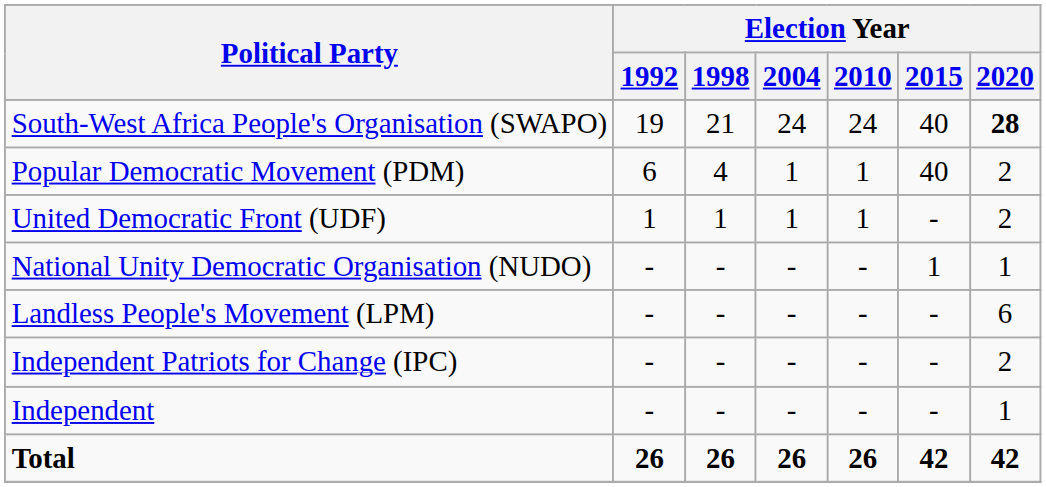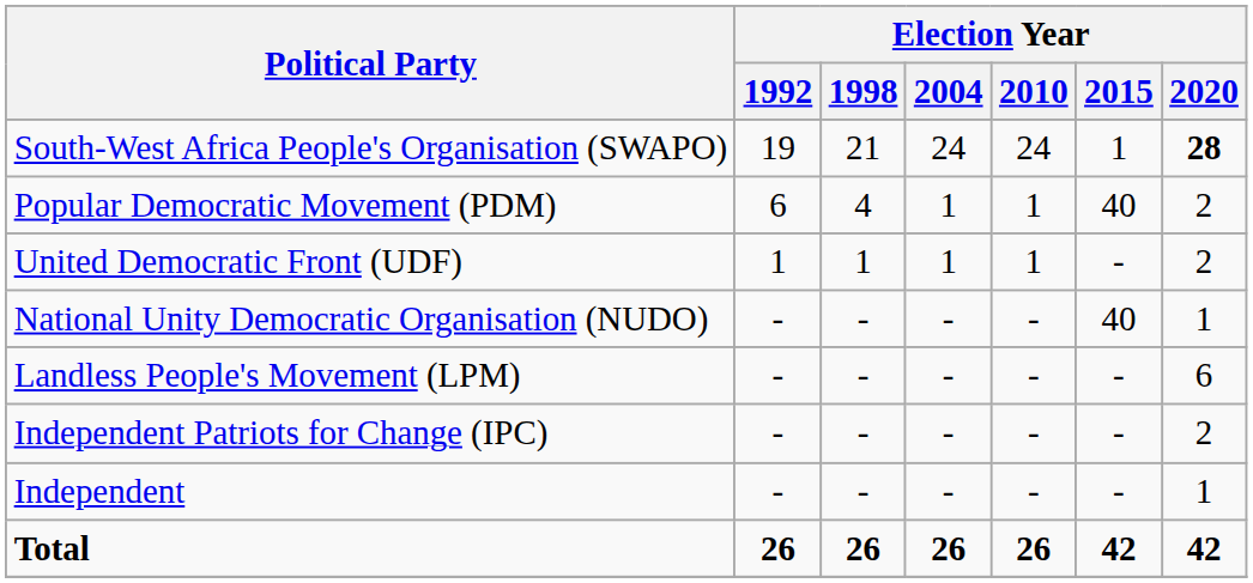South-West Africa People's Organisation (SWAPO) | Election Year / 2015: 40 -> 1
National Unity Democratic Organisation (NUDO) | Election Year / 2015: 1 -> 40
